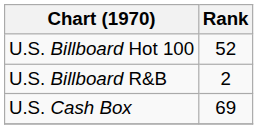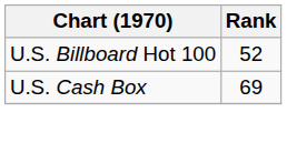- row: U.S. Billboard R&B | 2
